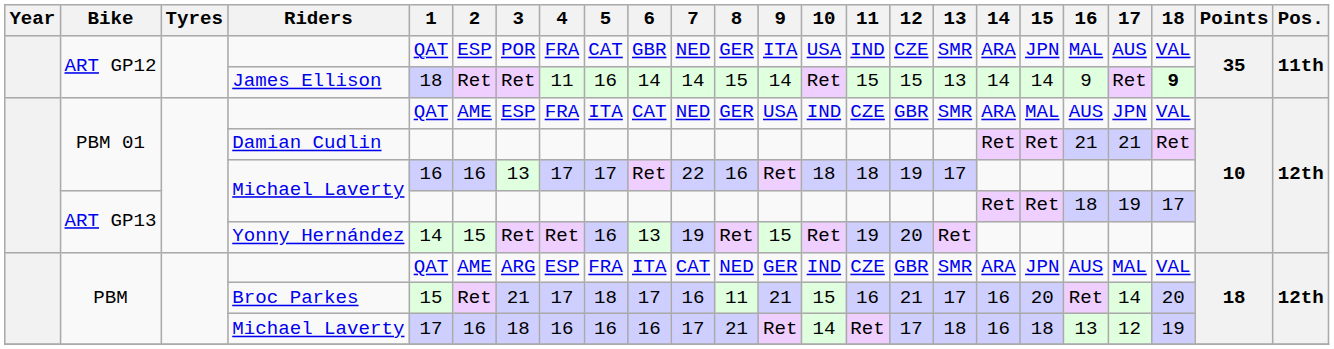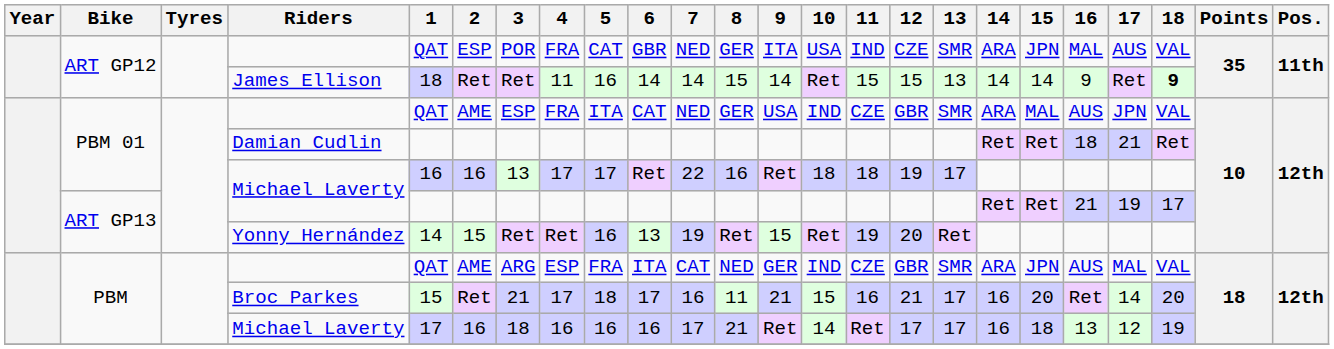Damian Cudlin | 16: 21 -> 18
ART GP13 / Michael Laverty | 16: 18 -> 21
PBM / Michael Laverty | 13: 18 -> 17
